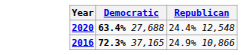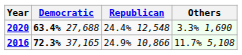+ column: Others | 3.3% 1,690 | 11.7% 5,108
